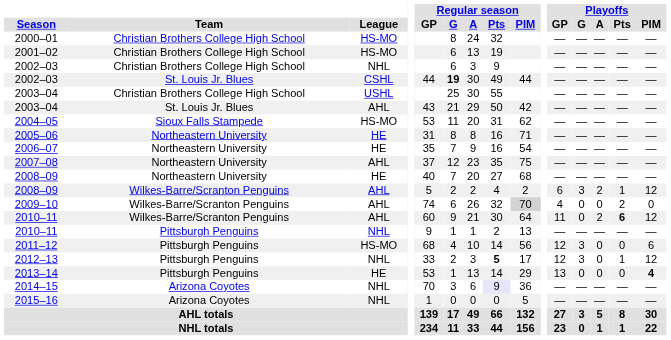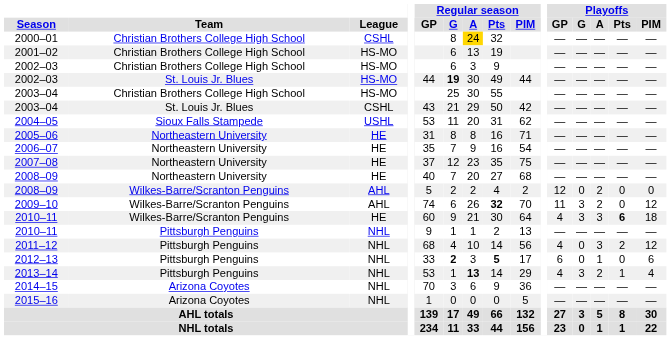2000–01 | League: HS-MO -> CSHL
2000–01 | Regular season / A: no background -> gold background
2002–03 / Christian Brothers College High School | League: NHL -> HS-MO
2002–03 / St. Louis Jr. Blues | League: CSHL -> HS-MO
2003–04 / Christian Brothers College High School | League: USHL -> HS-MO
2003–04 / St. Louis Jr. Blues | League: AHL -> CSHL
2004–05 | League: HS-MO -> USHL
2007–08 | League: AHL -> HE
2008–09 / Wilkes-Barre/Scranton Penguins | Playoffs / GP: 6 -> 12
2008–09 / Wilkes-Barre/Scranton Penguins | Playoffs / G: 3 -> 0
2008–09 / Wilkes-Barre/Scranton Penguins | Playoffs / Pts: 1 -> 0
2008–09 / Wilkes-Barre/Scranton Penguins | Playoffs / PIM: 12 -> 0
2009–10 | Regular season / Pts: normal -> bold
2009–10 | Regular season / PIM: lightgrey background -> no background
2009–10 | Playoffs / GP: 4 -> 11
2009–10 | Playoffs / G: 0 -> 3
2009–10 | Playoffs / A: 0 -> 2
2009–10 | Playoffs / Pts: 2 -> 0
2009–10 | Playoffs / PIM: 0 -> 12
2010–11 / Wilkes-Barre/Scranton Penguins | League: AHL -> HE
2010–11 / Wilkes-Barre/Scranton Penguins | Playoffs / GP: 11 -> 4
2010–11 / Wilkes-Barre/Scranton Penguins | Playoffs / G: 0 -> 3
2010–11 / Wilkes-Barre/Scranton Penguins | Playoffs / A: 2 -> 3
2010–11 / Wilkes-Barre/Scranton Penguins | Playoffs / PIM: 12 -> 18
2011–12 | League: HS-MO -> NHL
2011–12 | Playoffs / GP: 12 -> 4
2011–12 | Playoffs / G: 3 -> 0
2011–12 | Playoffs / A: 0 -> 3
2011–12 | Playoffs / Pts: 0 -> 2
2011–12 | Playoffs / PIM: 6 -> 12
2012–13 | Regular season / G: normal -> bold
2012–13 | Playoffs / GP: 12 -> 6
2012–13 | Playoffs / G: 3 -> 0
2012–13 | Playoffs / A: 0 -> 1
2012–13 | Playoffs / Pts: 1 -> 0
2012–13 | Playoffs / PIM: 12 -> 6
2013–14 | League: HE -> NHL
2013–14 | Regular season / A: normal -> bold
2013–14 | Playoffs / GP: 13 -> 4
2013–14 | Playoffs / G: 0 -> 3
2013–14 | Playoffs / A: 0 -> 2
2013–14 | Playoffs / Pts: 0 -> 1
2013–14 | Playoffs / PIM: bold -> normal
2014–15 | Regular season / Pts: lavender background -> no background
